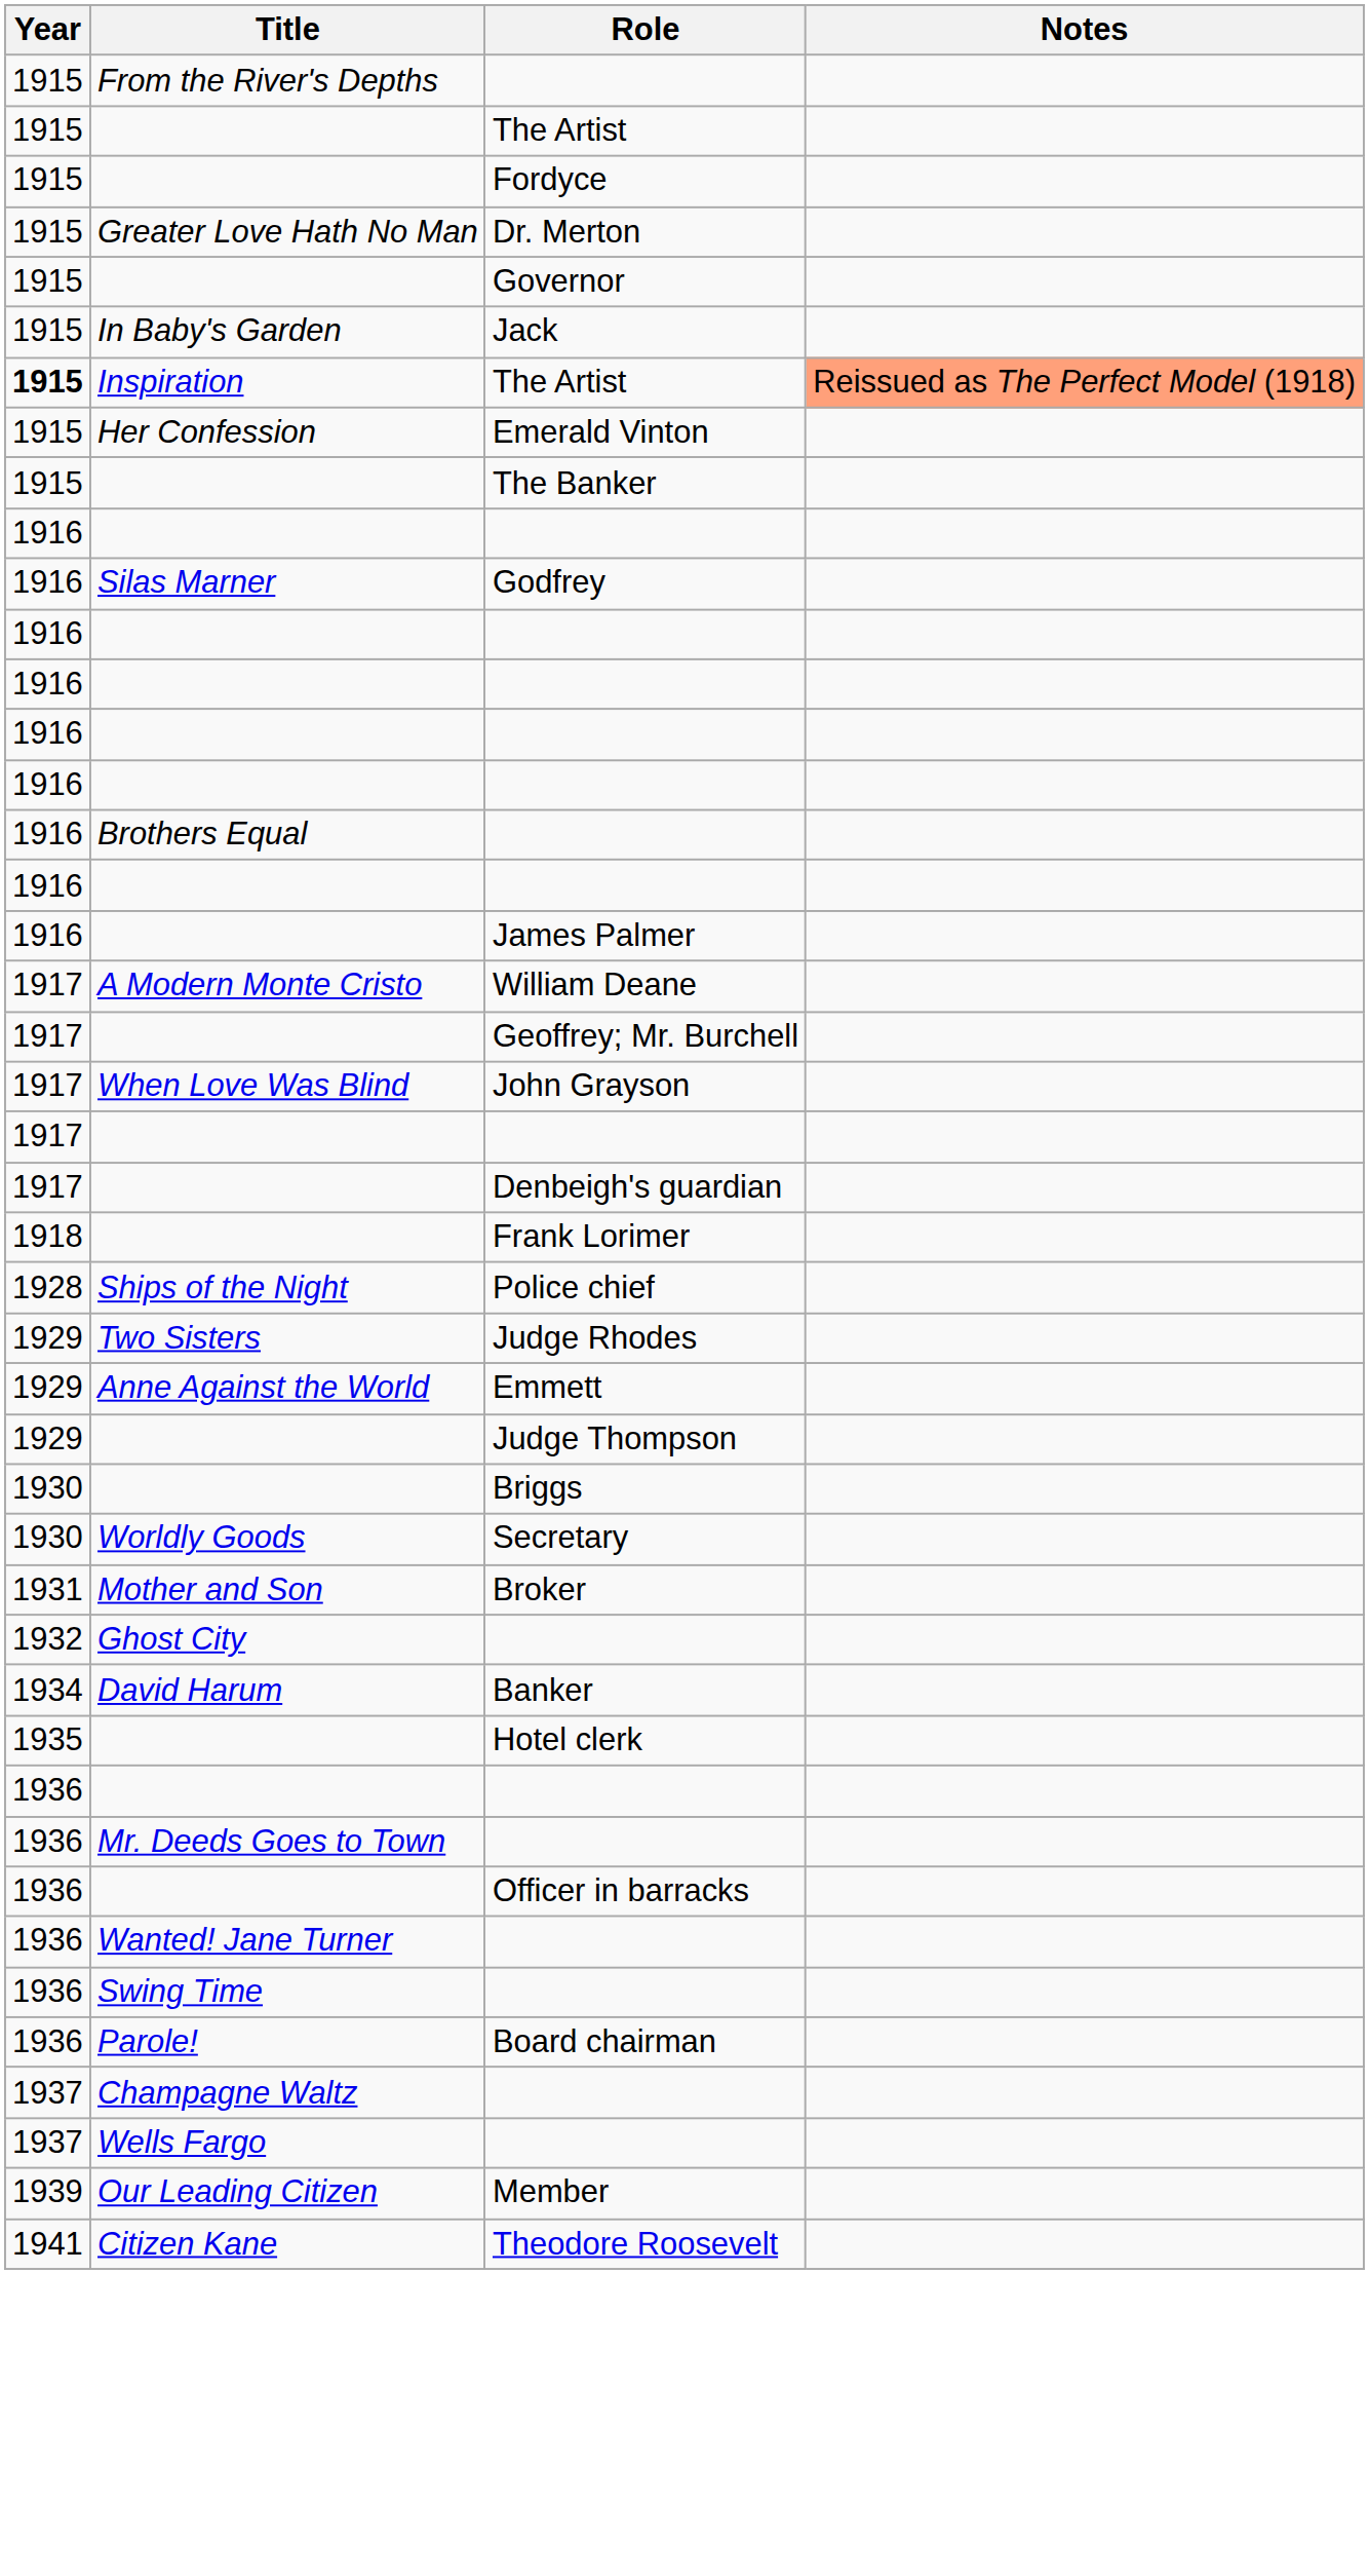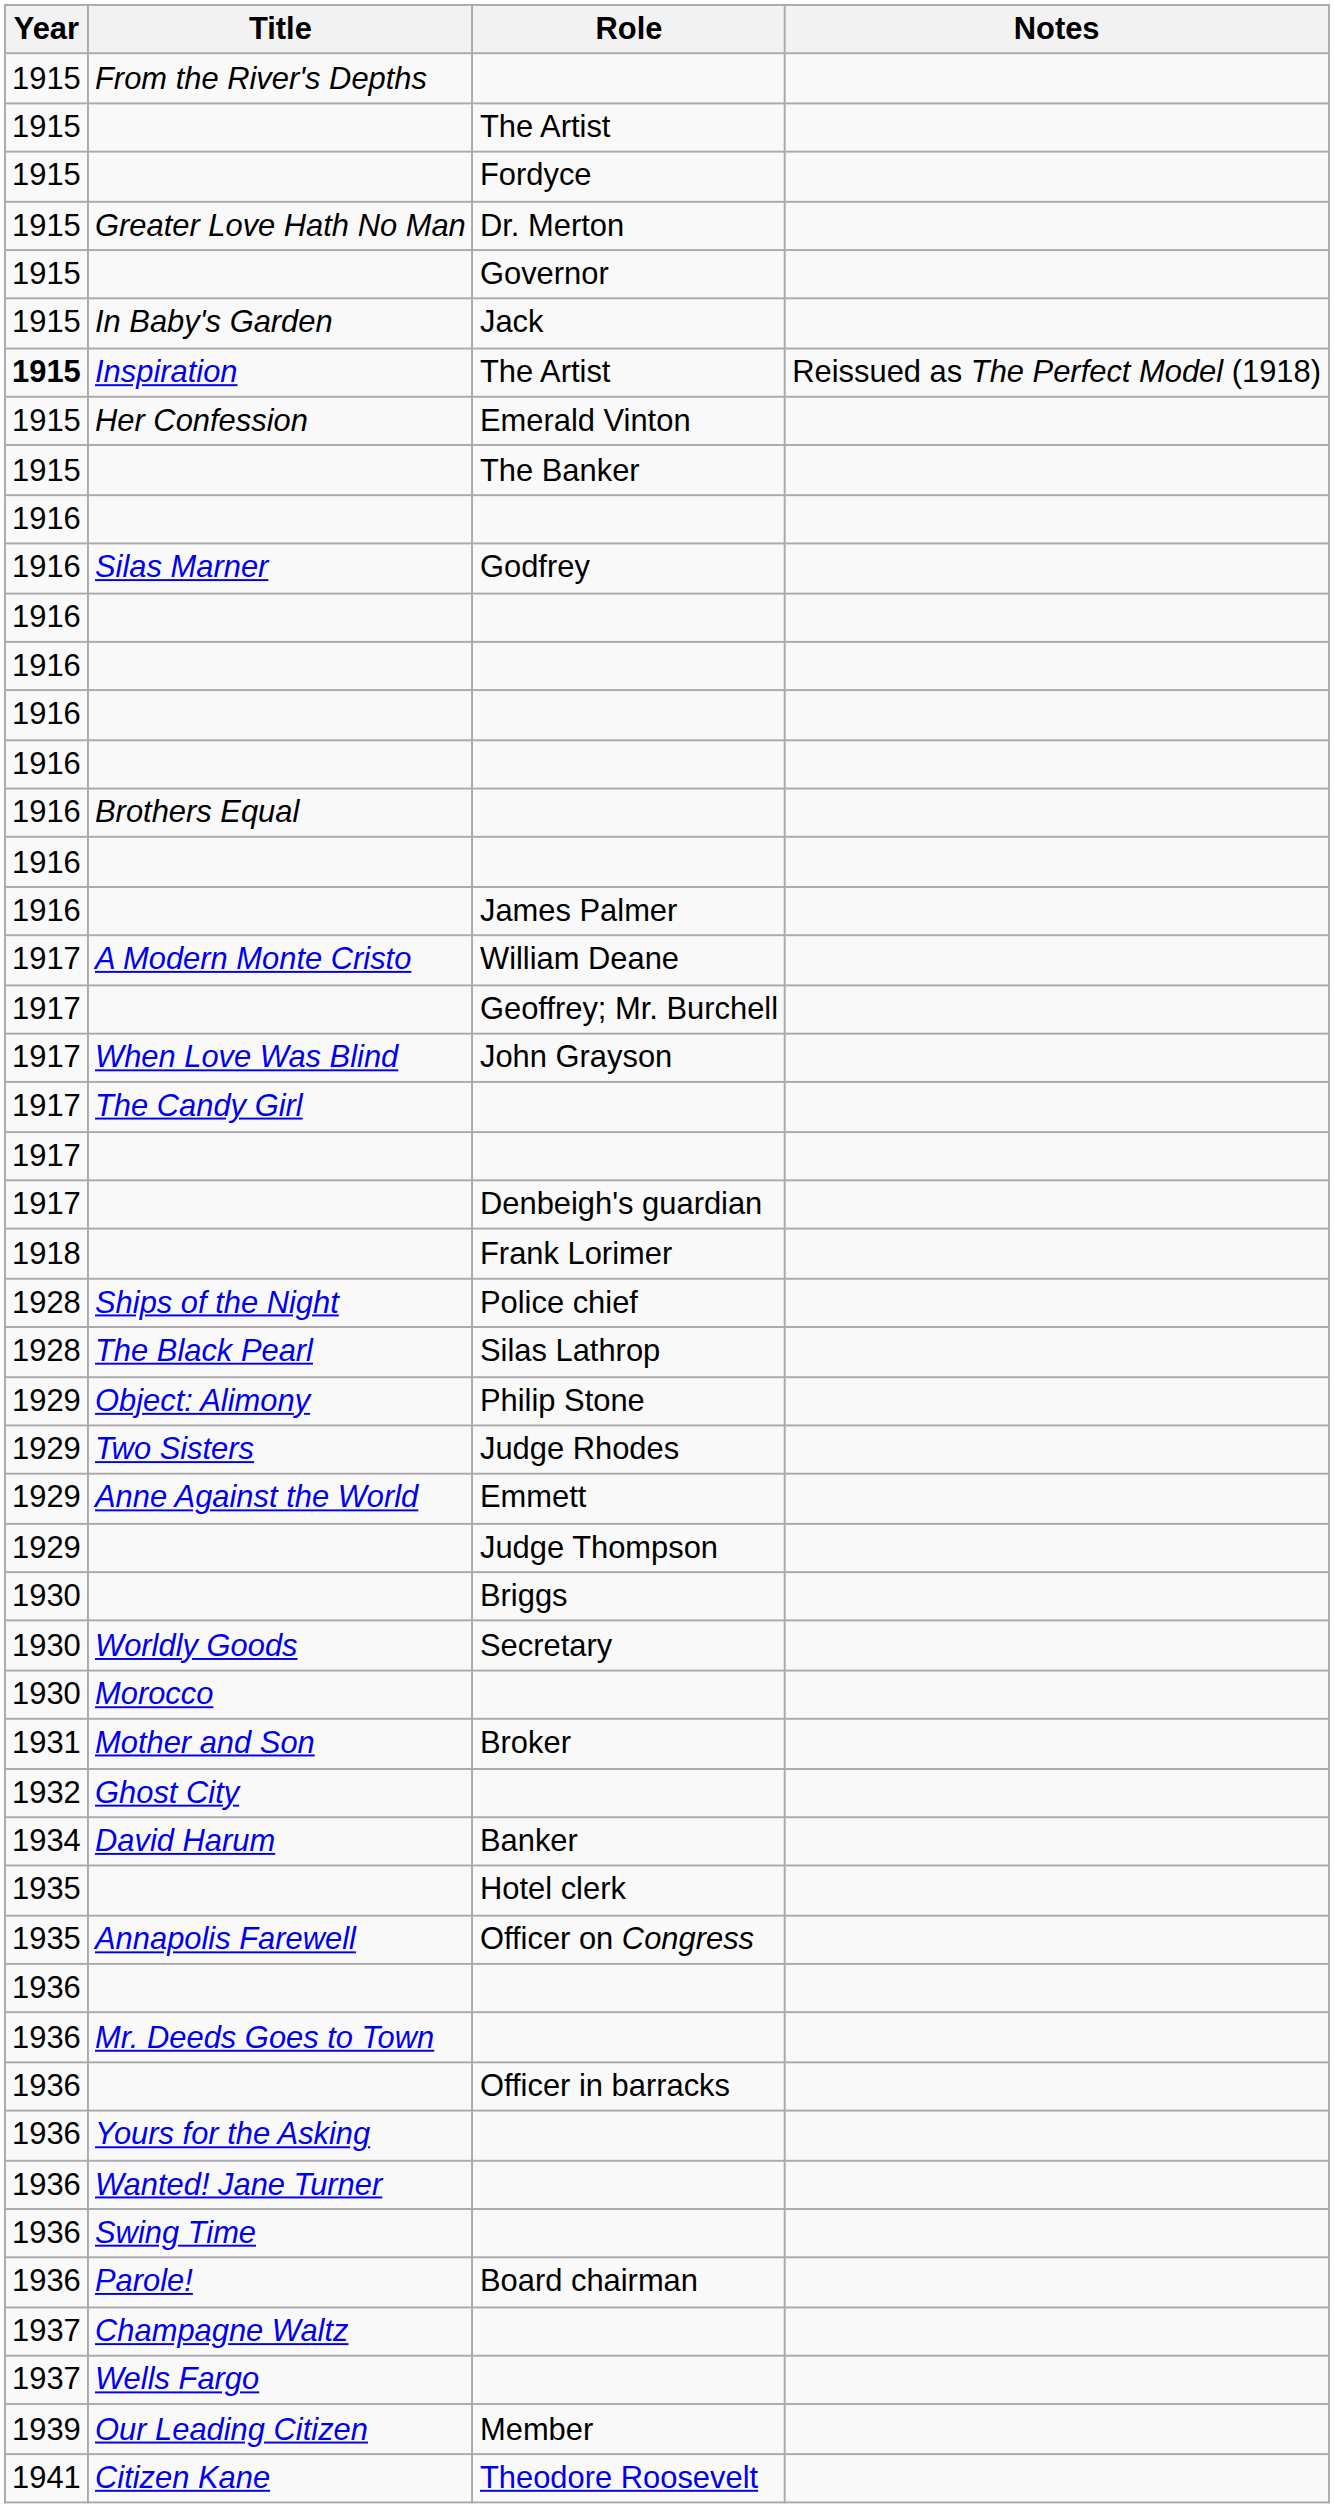Inspiration | Notes: lightsalmon background -> no background
+ row: 1917 | The Candy Girl
+ row: 1928 | The Black Pearl | Silas Lathrop
+ row: 1929 | Object: Alimony | Philip Stone
+ row: 1930 | Morocco
+ row: 1935 | Annapolis Farewell | Officer on Congress
+ row: 1936 | Yours for the Asking
